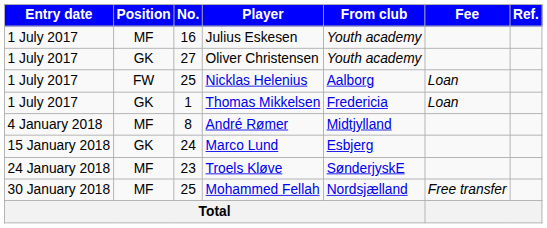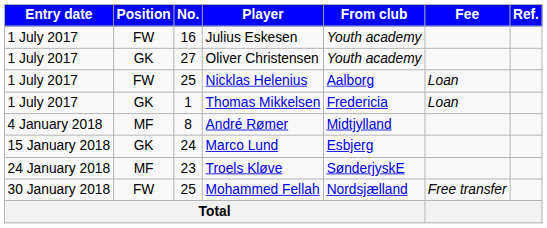Julius Eskesen | Position: MF -> FW
Mohammed Fellah | Position: MF -> FW
